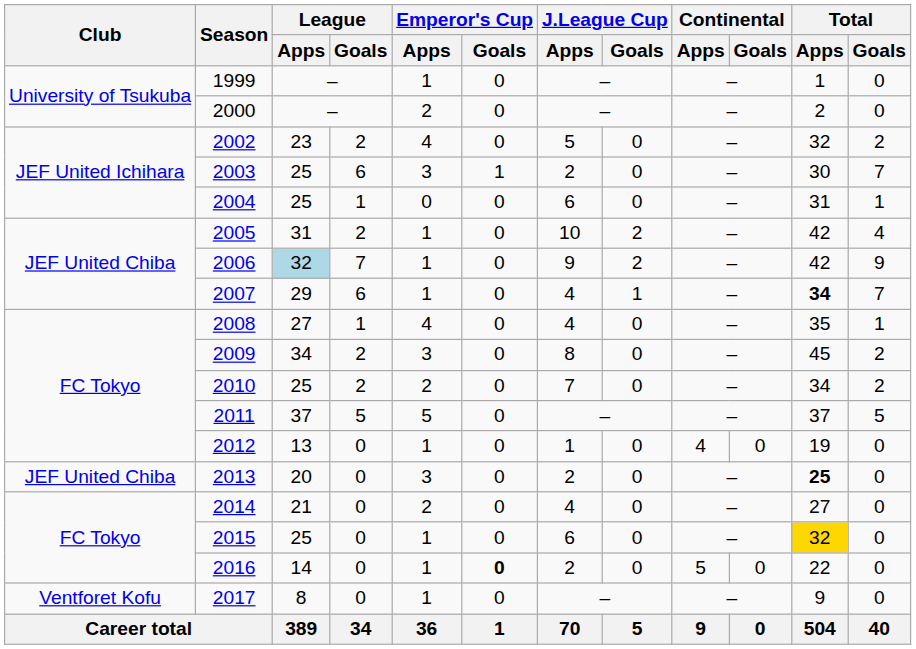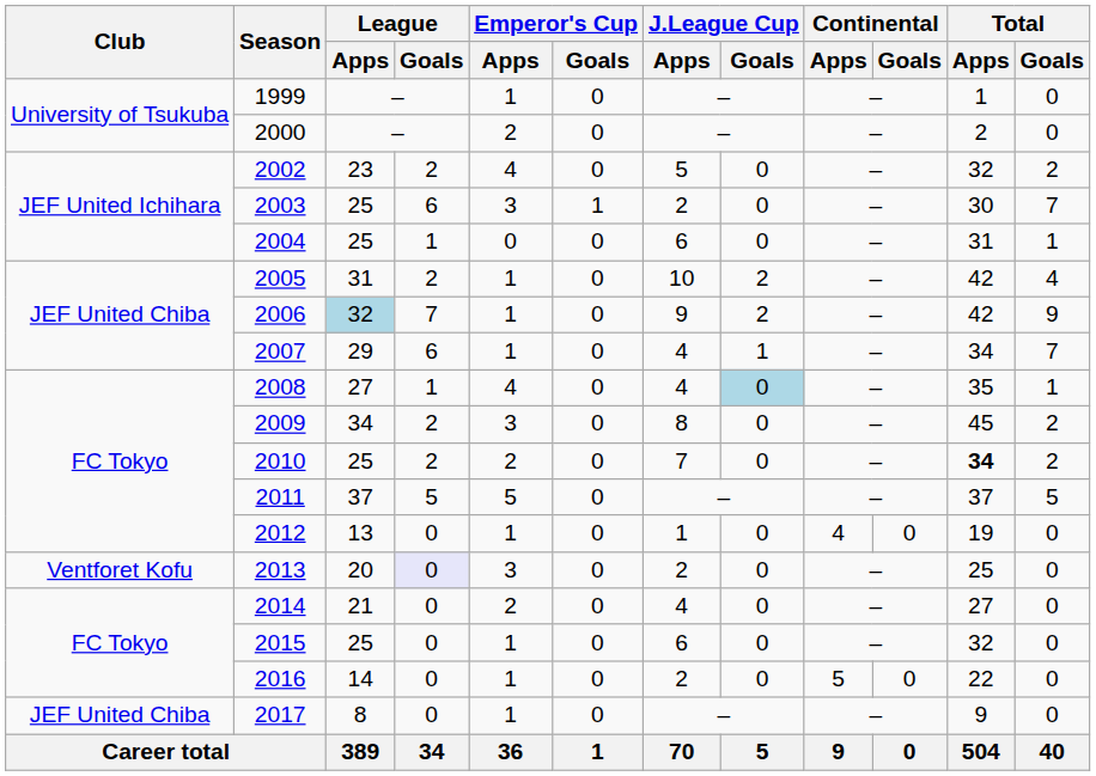2007 | Total / Apps: bold -> normal
2008 | J.League Cup / Goals: no background -> lightblue background
2010 | Total / Apps: normal -> bold
2013 | Club: JEF United Chiba -> Ventforet Kofu
2013 | League / Goals: no background -> lavender background
2013 | Total / Apps: bold -> normal
2015 | Total / Apps: gold background -> no background
2016 | Emperor's Cup / Goals: bold -> normal
2017 | Club: Ventforet Kofu -> JEF United Chiba
